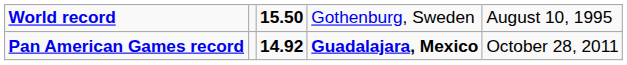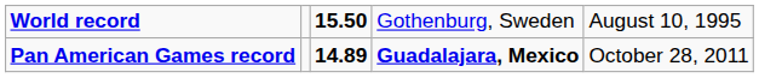Pan American Games record | column 3: 14.92 -> 14.89
